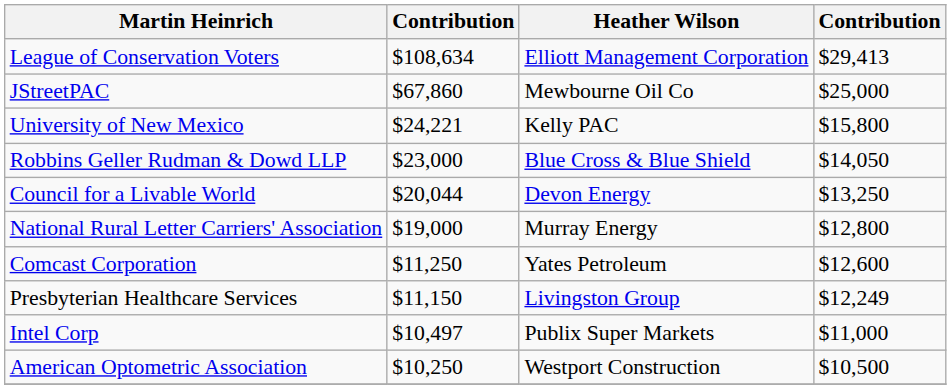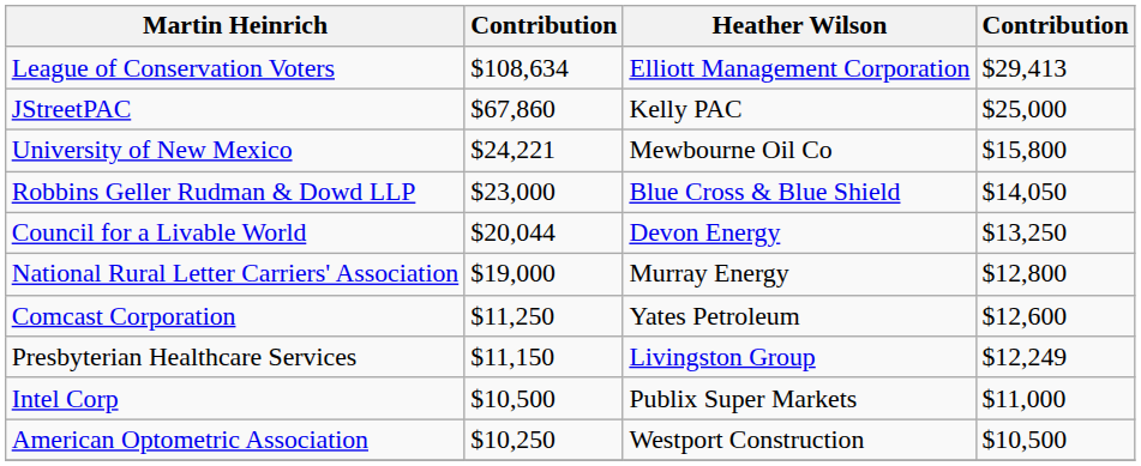JStreetPAC | Heather Wilson: Mewbourne Oil Co -> Kelly PAC
University of New Mexico | Heather Wilson: Kelly PAC -> Mewbourne Oil Co
Intel Corp | column 2: $10,497 -> $10,500
